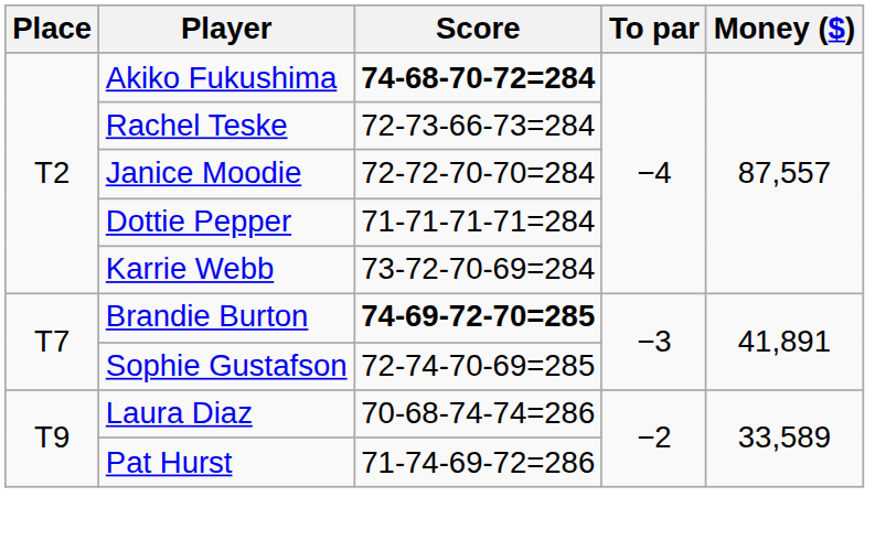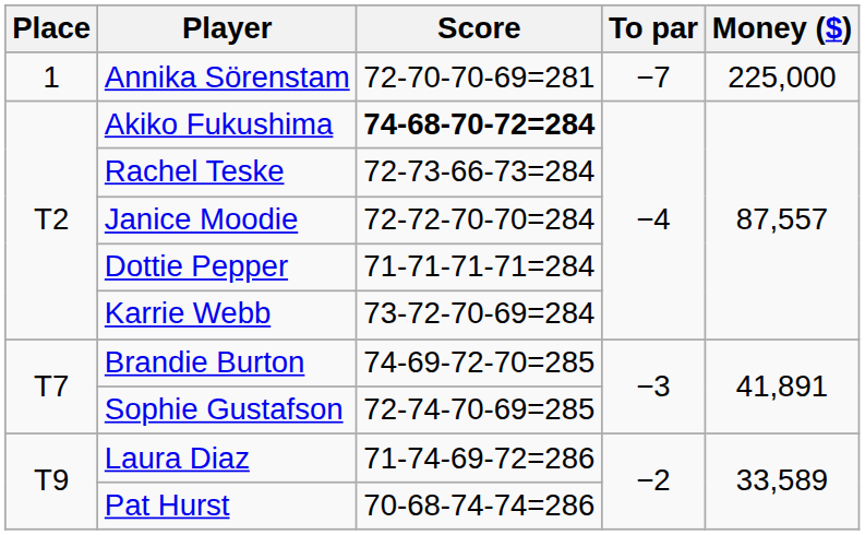+ row: 1 | Annika Sörenstam | 72-70-70-69=281 | −7 | 225,000
Brandie Burton | Score: bold -> normal
Laura Diaz | Score: 70-68-74-74=286 -> 71-74-69-72=286
Pat Hurst | Score: 71-74-69-72=286 -> 70-68-74-74=286
